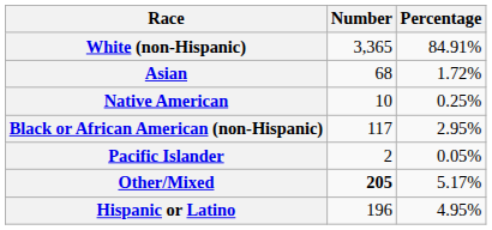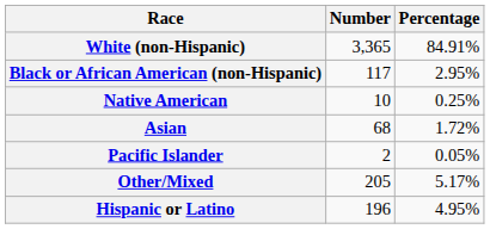rows swapped: Black or African American (non-Hispanic) <-> Asian
Other/Mixed | Number: bold -> normal
